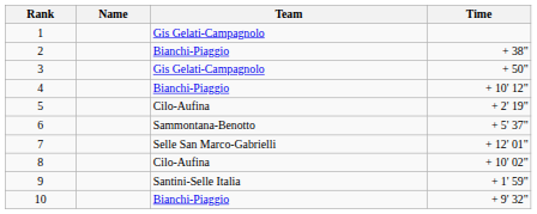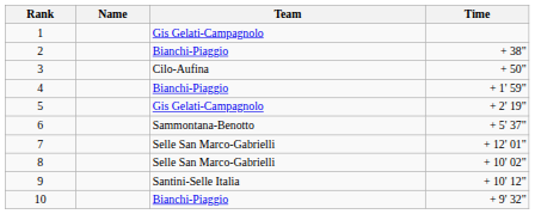3 | Team: Gis Gelati-Campagnolo -> Cilo-Aufina
4 | Time: + 10' 12" -> + 1' 59"
5 | Team: Cilo-Aufina -> Gis Gelati-Campagnolo
8 | Team: Cilo-Aufina -> Selle San Marco-Gabrielli
9 | Time: + 1' 59" -> + 10' 12"
